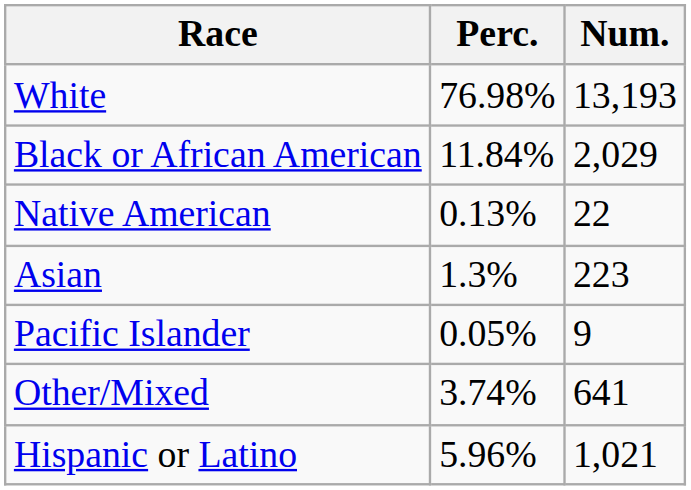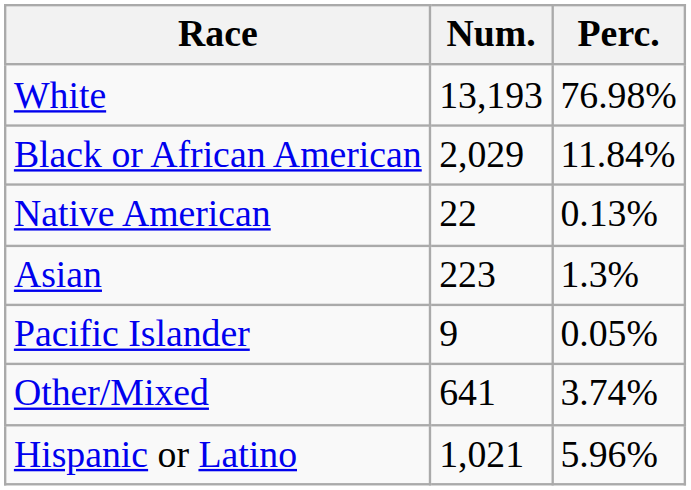columns swapped: Num. <-> Perc.
